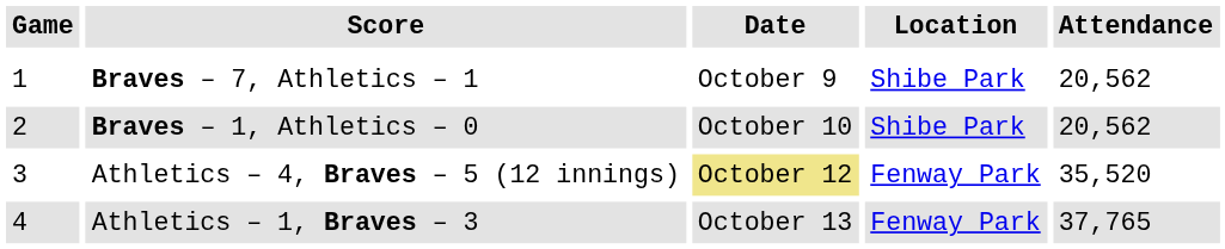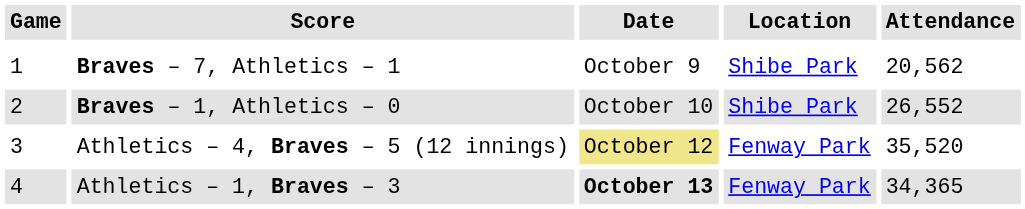Braves – 1, Athletics – 0 | Attendance: 20,562 -> 26,552
Athletics – 1, Braves – 3 | Date: normal -> bold
Athletics – 1, Braves – 3 | Attendance: 37,765 -> 34,365
